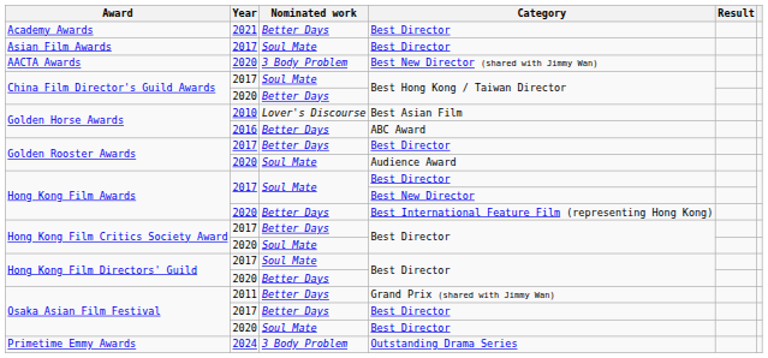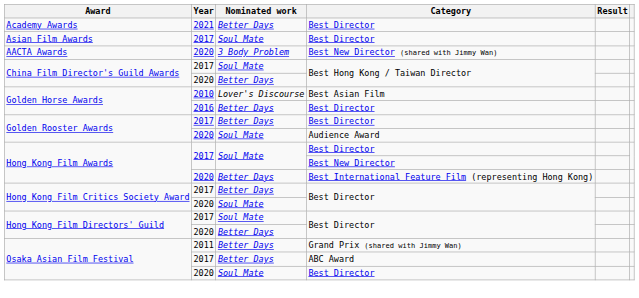Golden Horse Awards / 2016 | Category: ABC Award -> Best Director
Osaka Asian Film Festival / 2017 | Category: Best Director -> ABC Award
- row: Primetime Emmy Awards | 2024 | 3 Body Problem | Outstanding Drama Series
